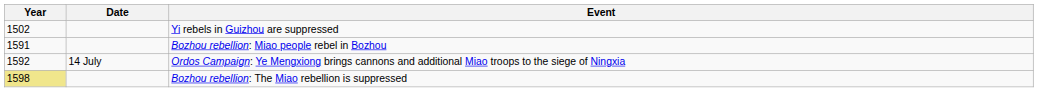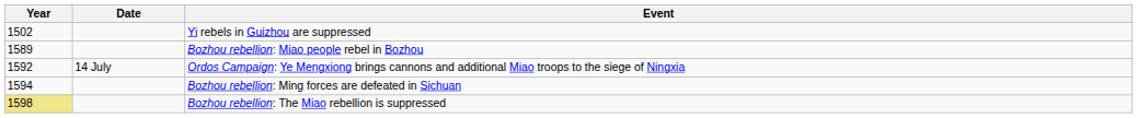Bozhou rebellion: Miao people rebel in Bozhou | Year: 1591 -> 1589
+ row: 1594 | Bozhou rebellion: Ming forces are defeated in Sichuan
